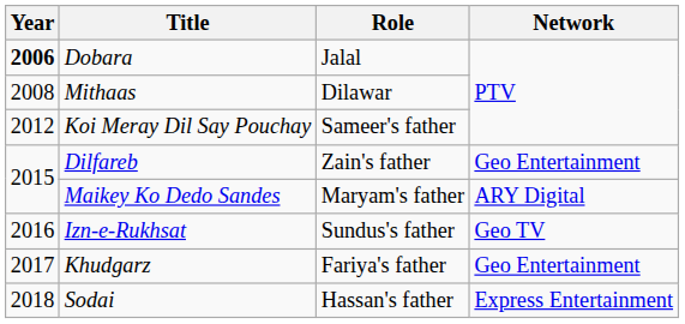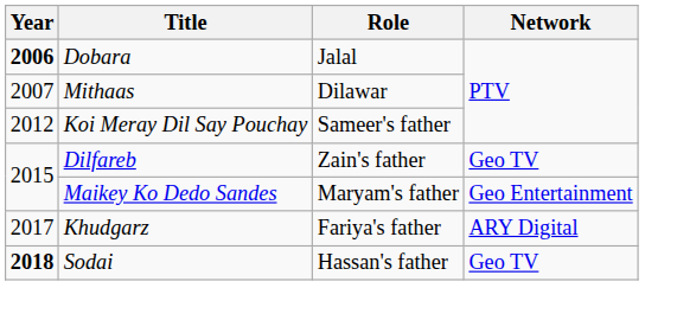Mithaas | Year: 2008 -> 2007
Dilfareb | Network: Geo Entertainment -> Geo TV
Maikey Ko Dedo Sandes | Network: ARY Digital -> Geo Entertainment
- row: 2016 | Izn-e-Rukhsat | Sundus's father | Geo TV
Khudgarz | Network: Geo Entertainment -> ARY Digital
Sodai | Year: normal -> bold
Sodai | Network: Express Entertainment -> Geo TV
